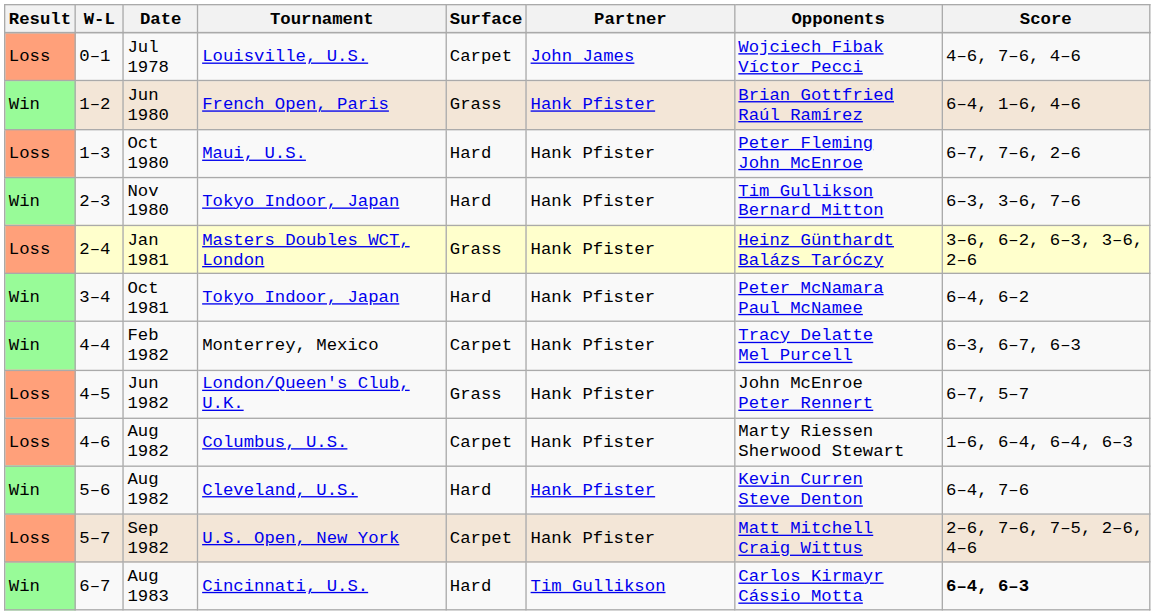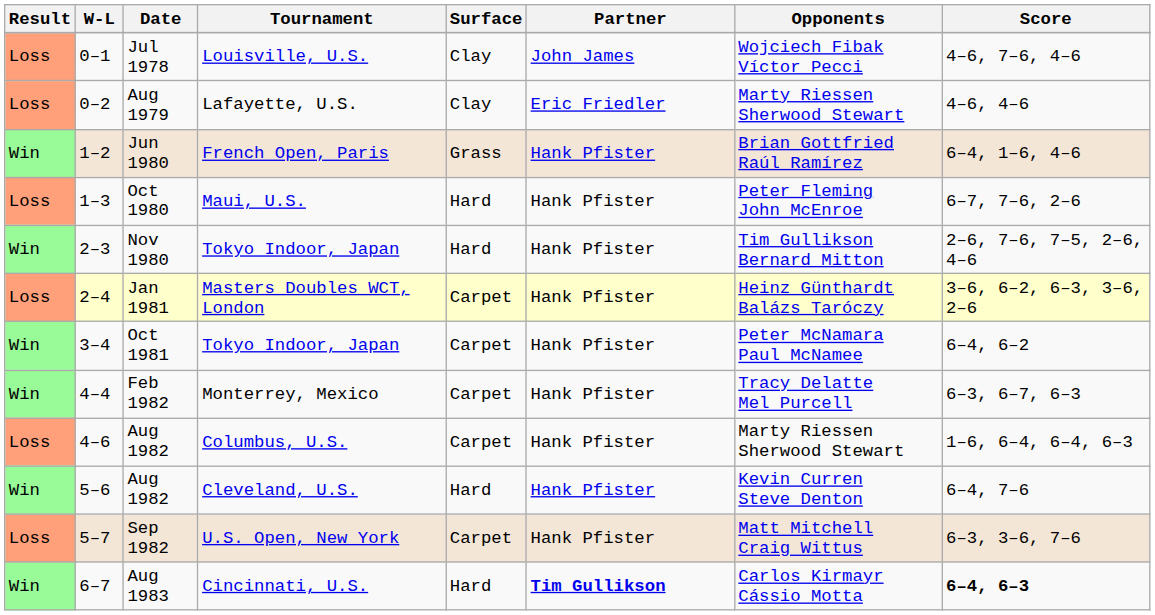Jul 1978 | Surface: Carpet -> Clay
+ row: Loss | 0–2 | Aug 1979 | Lafayette, U.S. | Clay | Eric Friedler | Marty Riessen Sherwood Stewart | 4–6, 4–6
Nov 1980 | Score: 6–3, 3–6, 7–6 -> 2–6, 7–6, 7–5, 2–6, 4–6
Jan 1981 | Surface: Grass -> Carpet
Oct 1981 | Surface: Hard -> Carpet
- row: Loss | 4–5 | Jun 1982 | London/Queen's Club, U.K. | Grass | Hank Pfister | John McEnroe Peter Rennert | 6–7, 5–7
Sep 1982 | Score: 2–6, 7–6, 7–5, 2–6, 4–6 -> 6–3, 3–6, 7–6
Aug 1983 | Partner: normal -> bold
